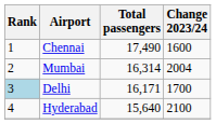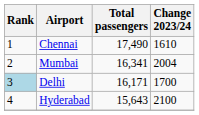Chennai | Change 2023/24: 1600 -> 1610
Mumbai | Total passengers: 16,314 -> 16,341
Hyderabad | Total passengers: 15,640 -> 15,643
